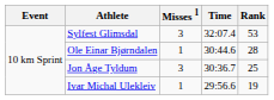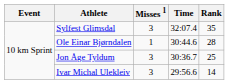Sylfest Glimsdal | Rank: 53 -> 35
Ivar Michal Ulekleiv | Misses 1: 1 -> 3
Ivar Michal Ulekleiv | Rank: 19 -> 14
